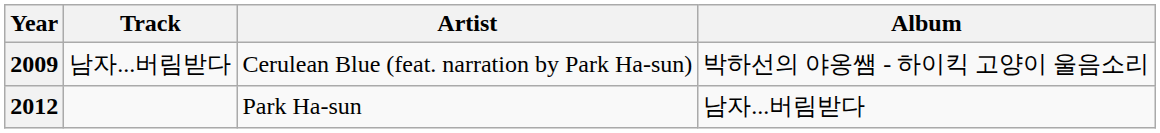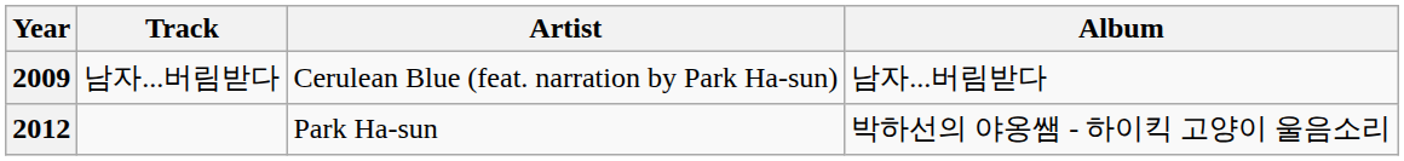2009 | Album: 박하선의 야옹쌤 - 하이킥 고양이 울음소리 -> 남자...버림받다
2012 | Album: 남자...버림받다 -> 박하선의 야옹쌤 - 하이킥 고양이 울음소리
